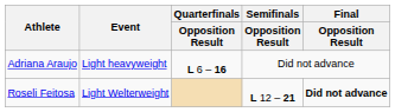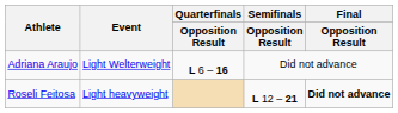Adriana Araujo | Event: Light heavyweight -> Light Welterweight
Roseli Feitosa | Event: Light Welterweight -> Light heavyweight
